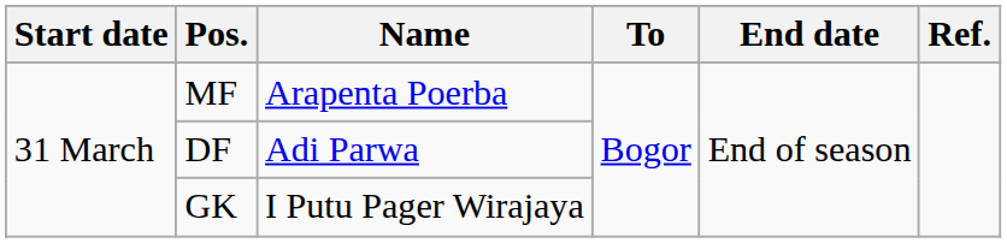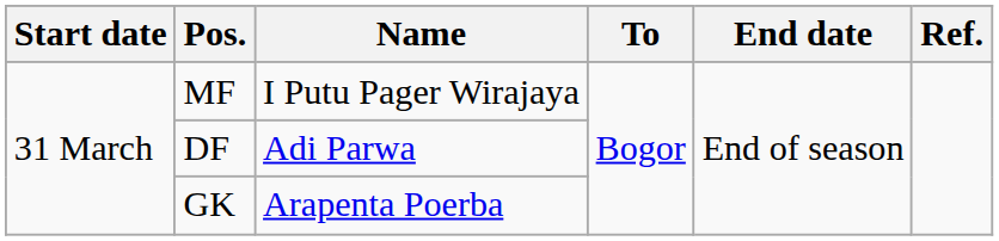MF | Name: Arapenta Poerba -> I Putu Pager Wirajaya
GK | Name: I Putu Pager Wirajaya -> Arapenta Poerba
